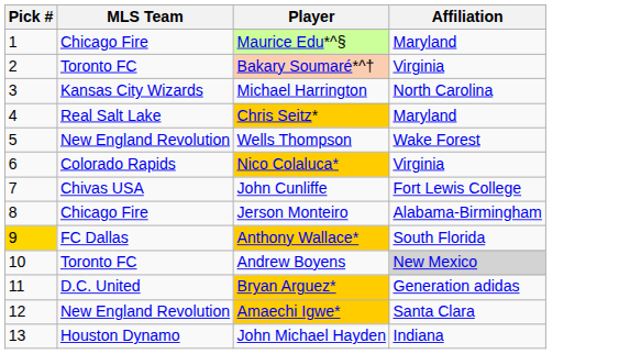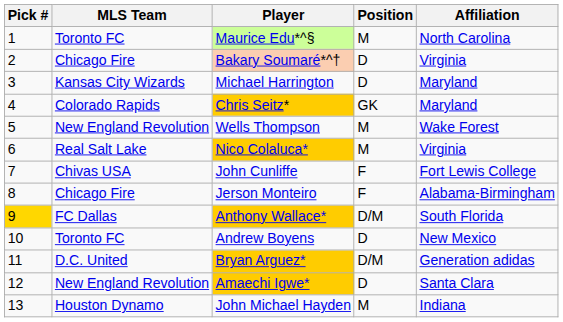+ column: Position | M | D | D | GK | M | M | F | F | D/M | D | D/M | D | M
Maurice Edu*^§ | MLS Team: Chicago Fire -> Toronto FC
Maurice Edu*^§ | Affiliation: Maryland -> North Carolina
Bakary Soumaré*^† | MLS Team: Toronto FC -> Chicago Fire
Michael Harrington | Affiliation: North Carolina -> Maryland
Chris Seitz* | MLS Team: Real Salt Lake -> Colorado Rapids
Nico Colaluca* | MLS Team: Colorado Rapids -> Real Salt Lake
Andrew Boyens | Affiliation: lightgrey background -> no background
